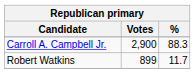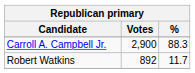Robert Watkins | Votes: 899 -> 892
